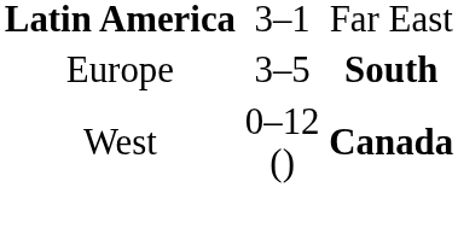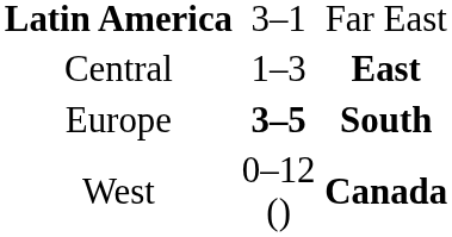+ row: Central | 1–3 | East
Europe | column 2: normal -> bold
